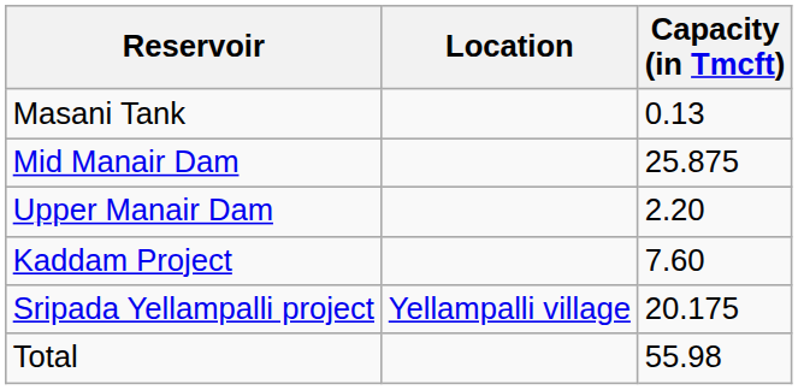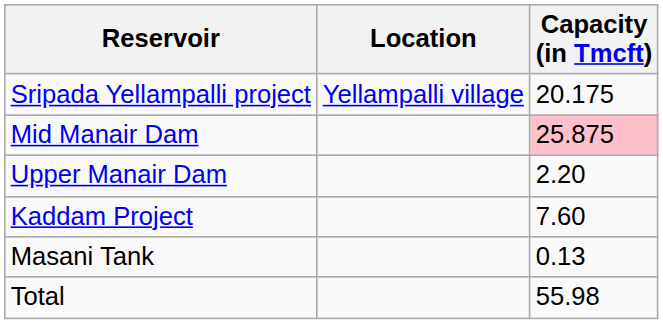rows swapped: Sripada Yellampalli project <-> Masani Tank
Mid Manair Dam | Capacity (in Tmcft): no background -> pink background
